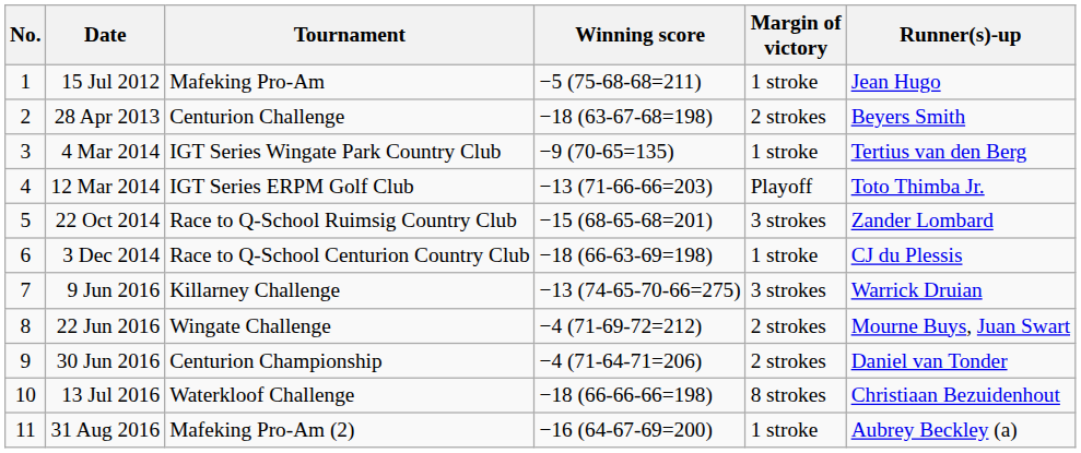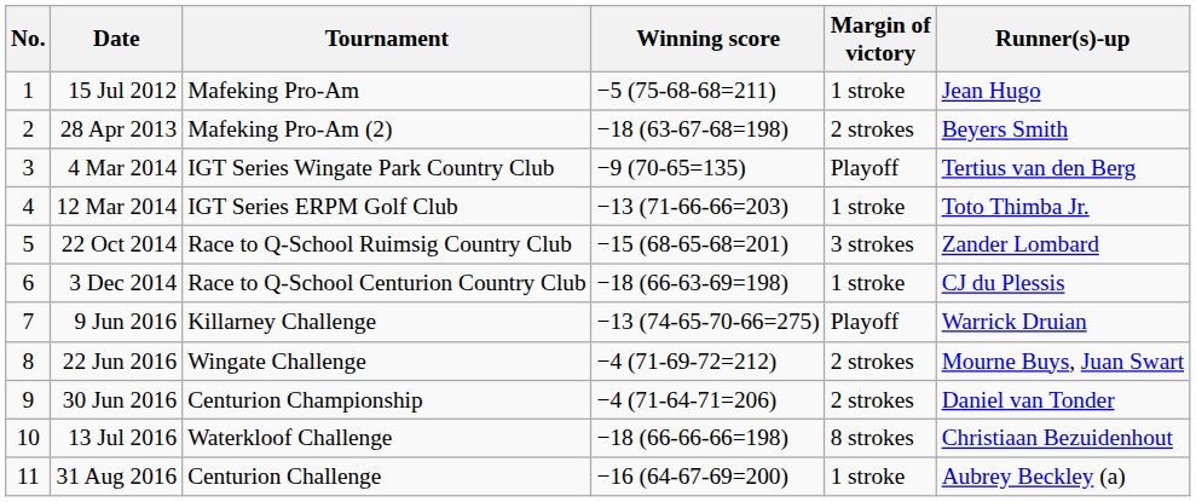28 Apr 2013 | Tournament: Centurion Challenge -> Mafeking Pro-Am (2)
4 Mar 2014 | Margin of victory: 1 stroke -> Playoff
12 Mar 2014 | Margin of victory: Playoff -> 1 stroke
9 Jun 2016 | Margin of victory: 3 strokes -> Playoff
31 Aug 2016 | Tournament: Mafeking Pro-Am (2) -> Centurion Challenge
